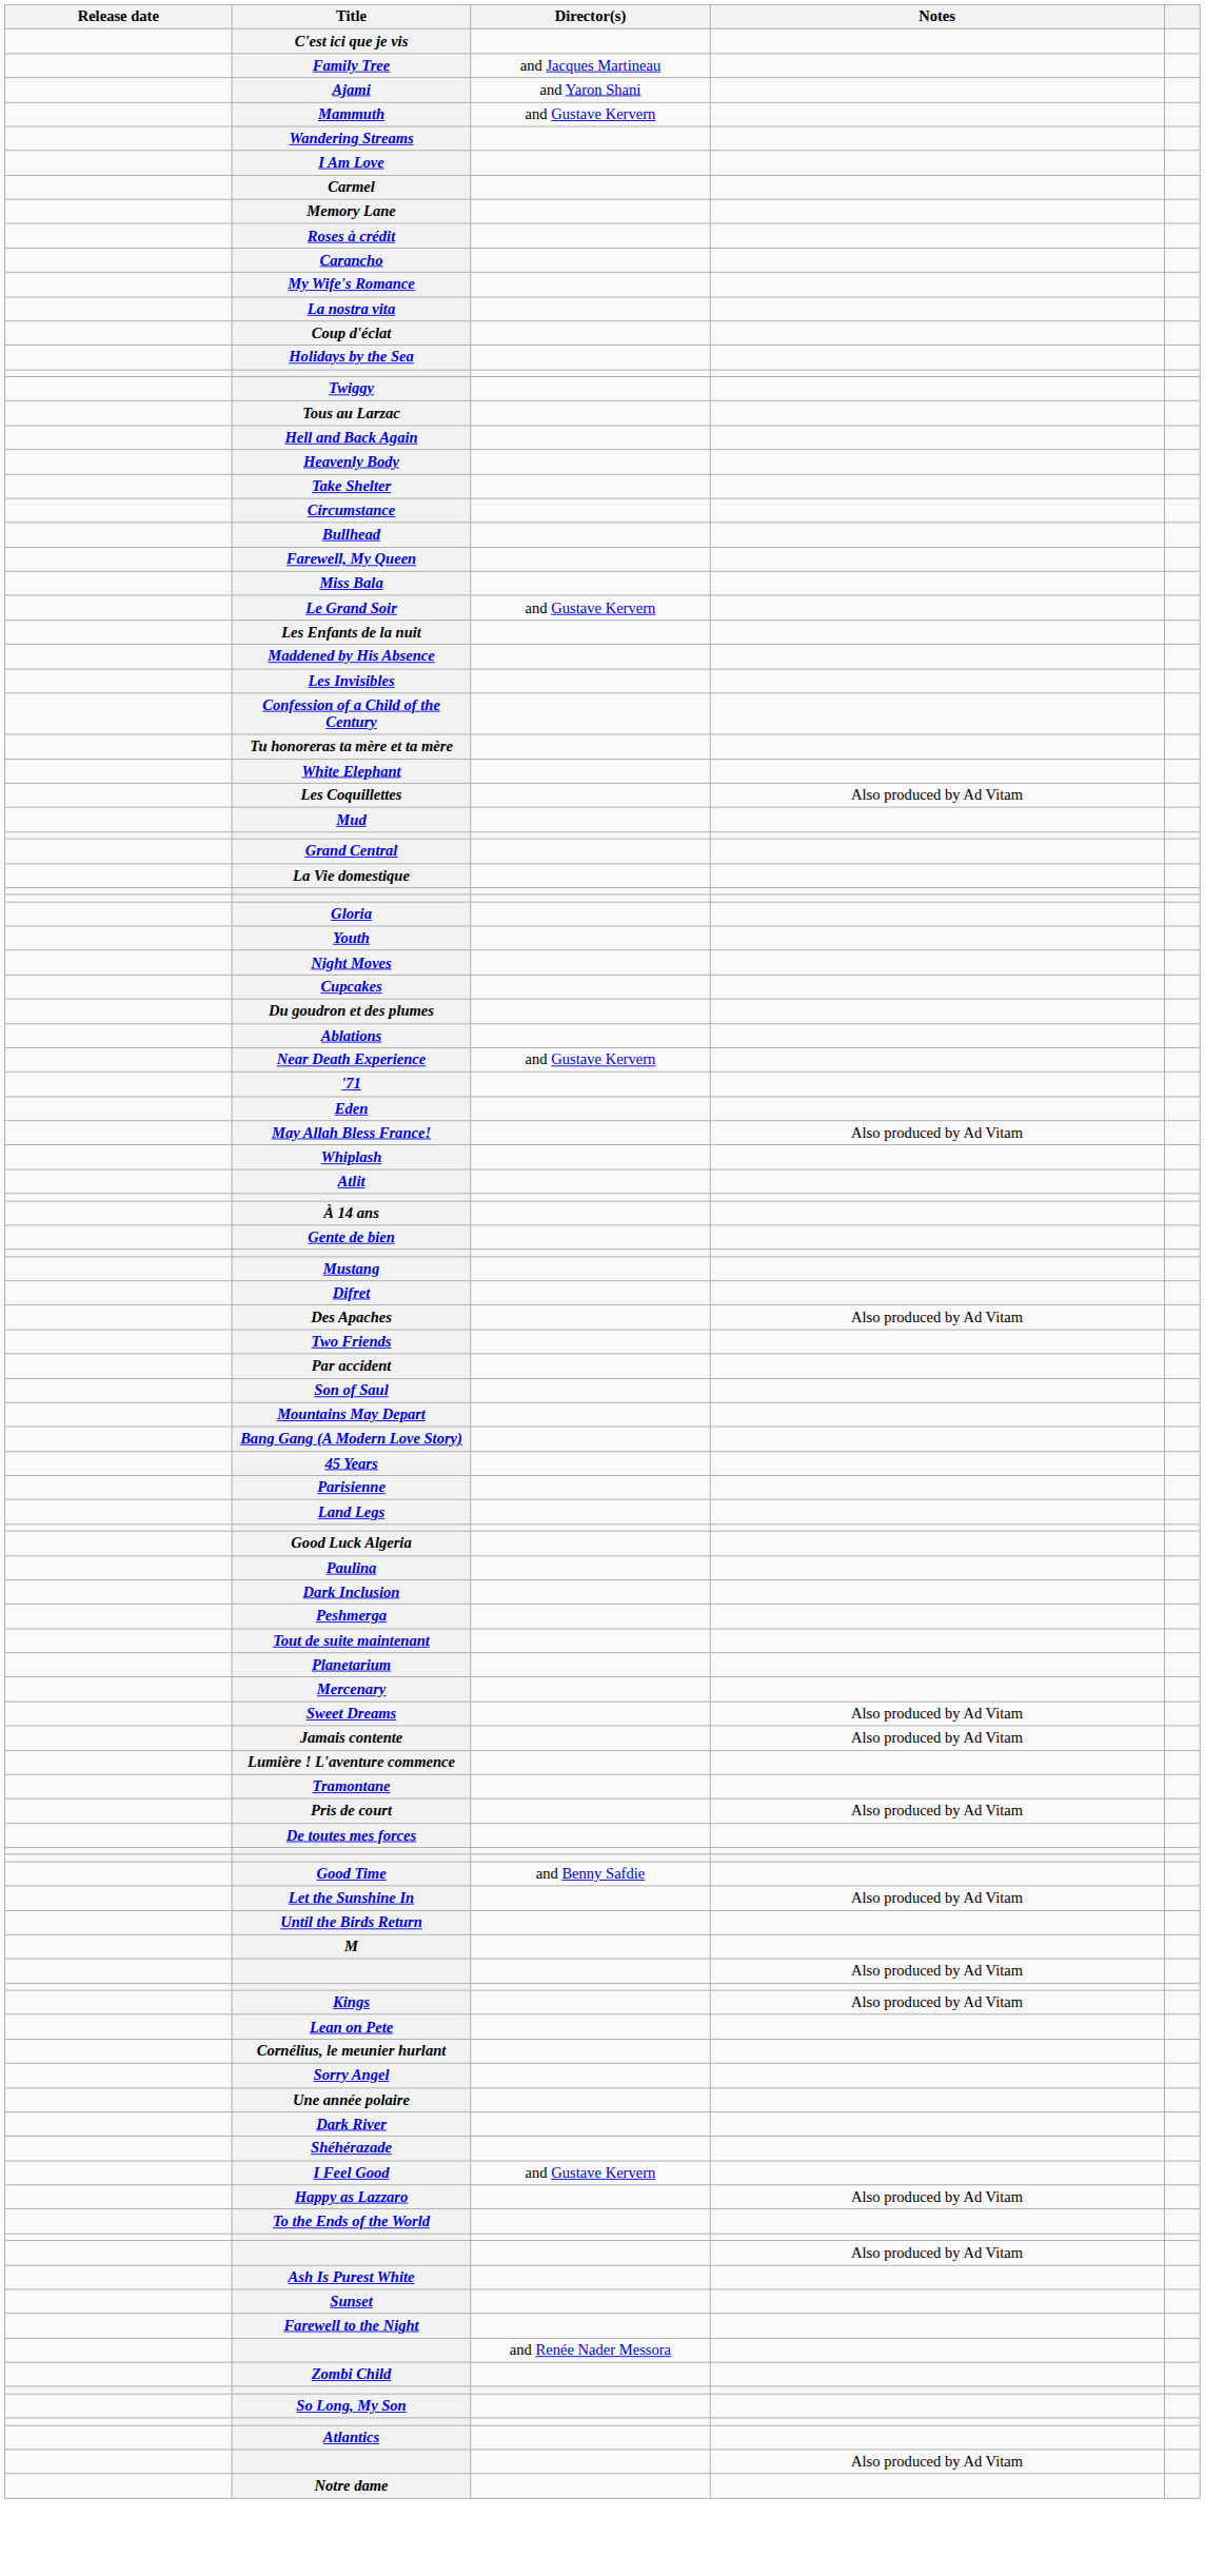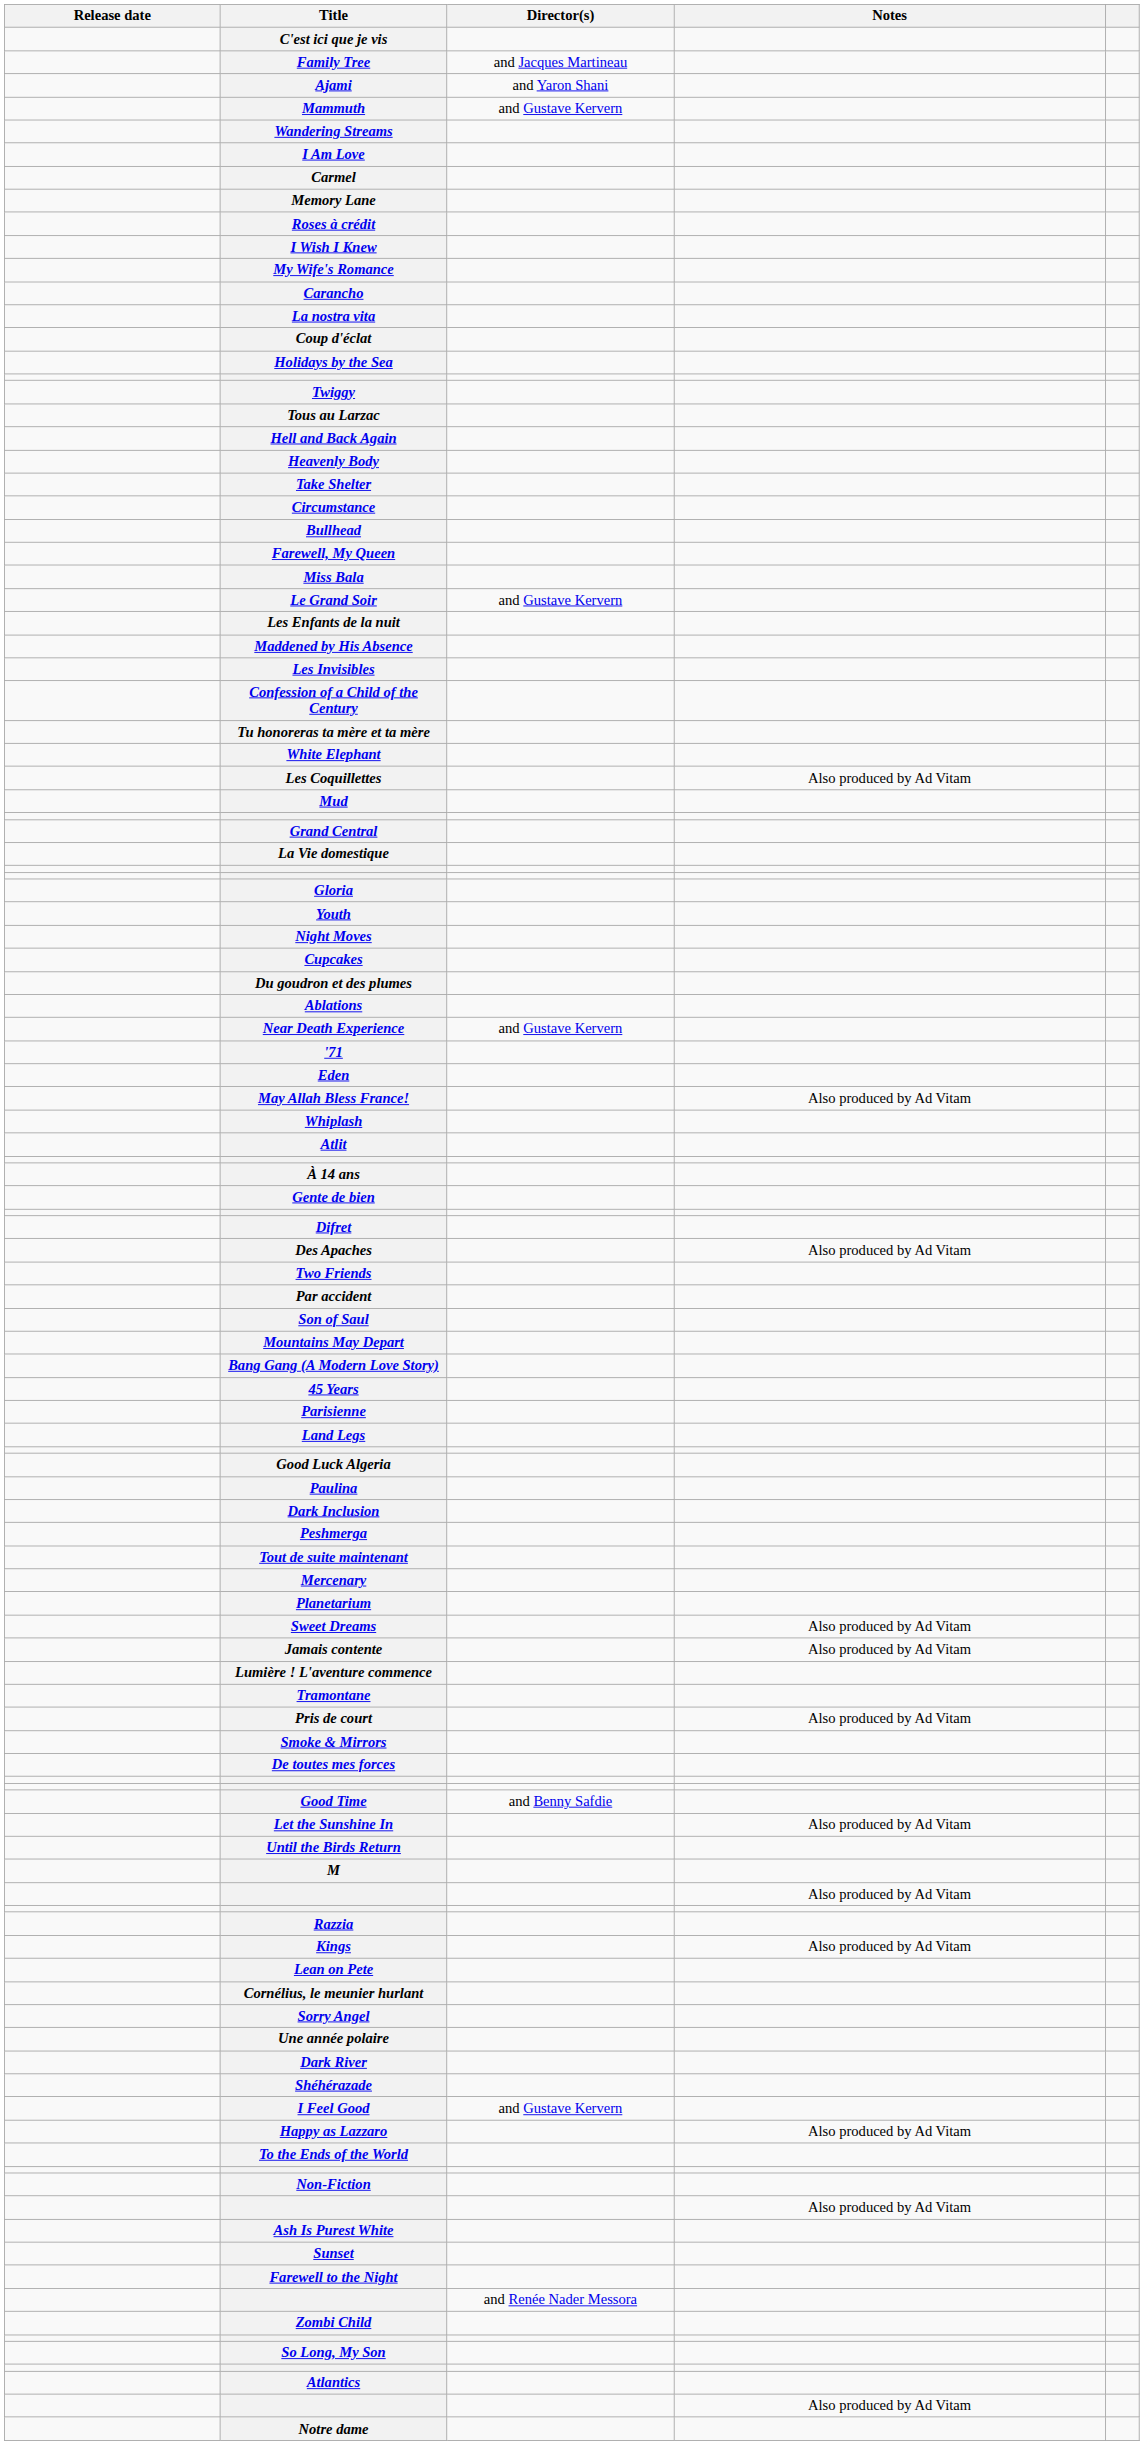+ row: I Wish I Knew
rows swapped: Carancho <-> My Wife's Romance
- row: Mustang
rows swapped: Mercenary <-> Planetarium
+ row: Smoke & Mirrors
+ row: Razzia
+ row: Non-Fiction
